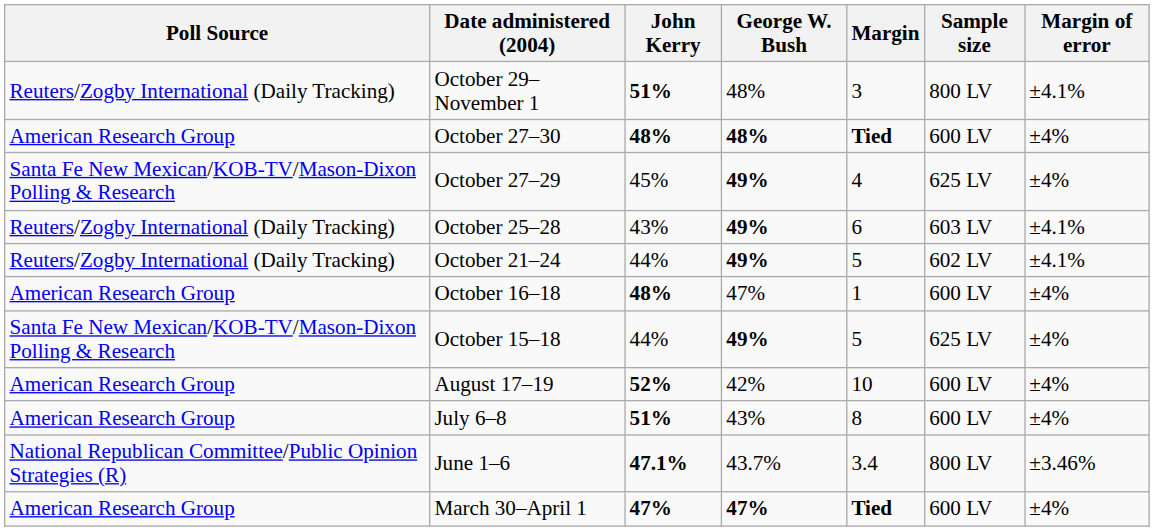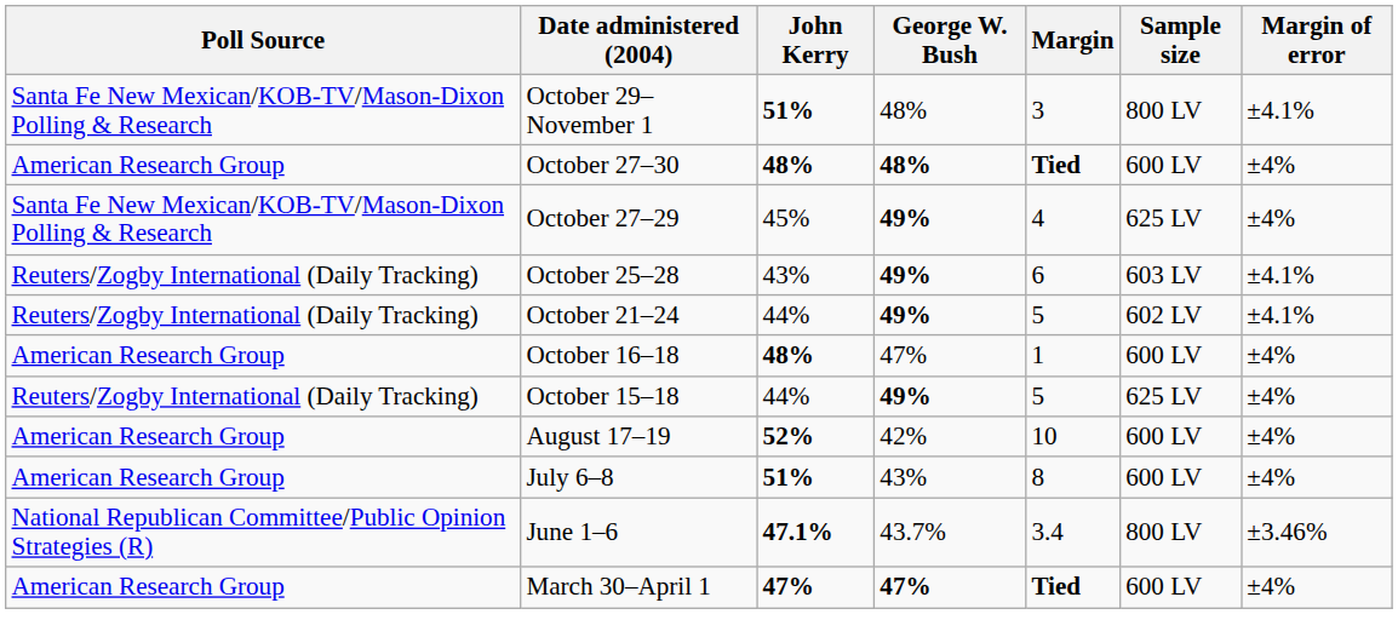October 29–November 1 | Poll Source: Reuters/Zogby International (Daily Tracking) -> Santa Fe New Mexican/KOB-TV/Mason-Dixon Polling & Research
October 15–18 | Poll Source: Santa Fe New Mexican/KOB-TV/Mason-Dixon Polling & Research -> Reuters/Zogby International (Daily Tracking)
